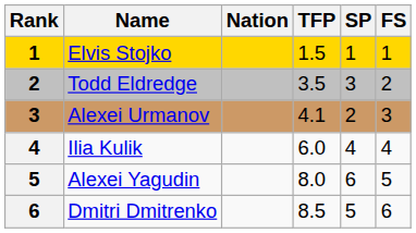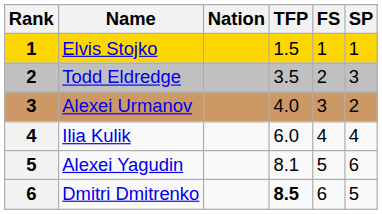columns swapped: SP <-> FS
Alexei Urmanov | TFP: 4.1 -> 4.0
Alexei Yagudin | TFP: 8.0 -> 8.1
Dmitri Dmitrenko | TFP: normal -> bold
